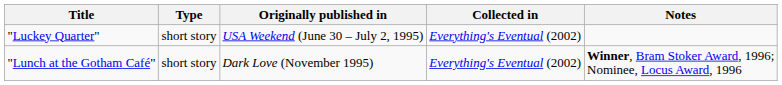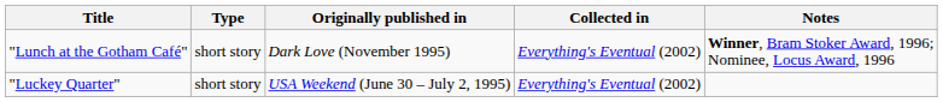rows swapped: "Luckey Quarter" <-> "Lunch at the Gotham Café"
